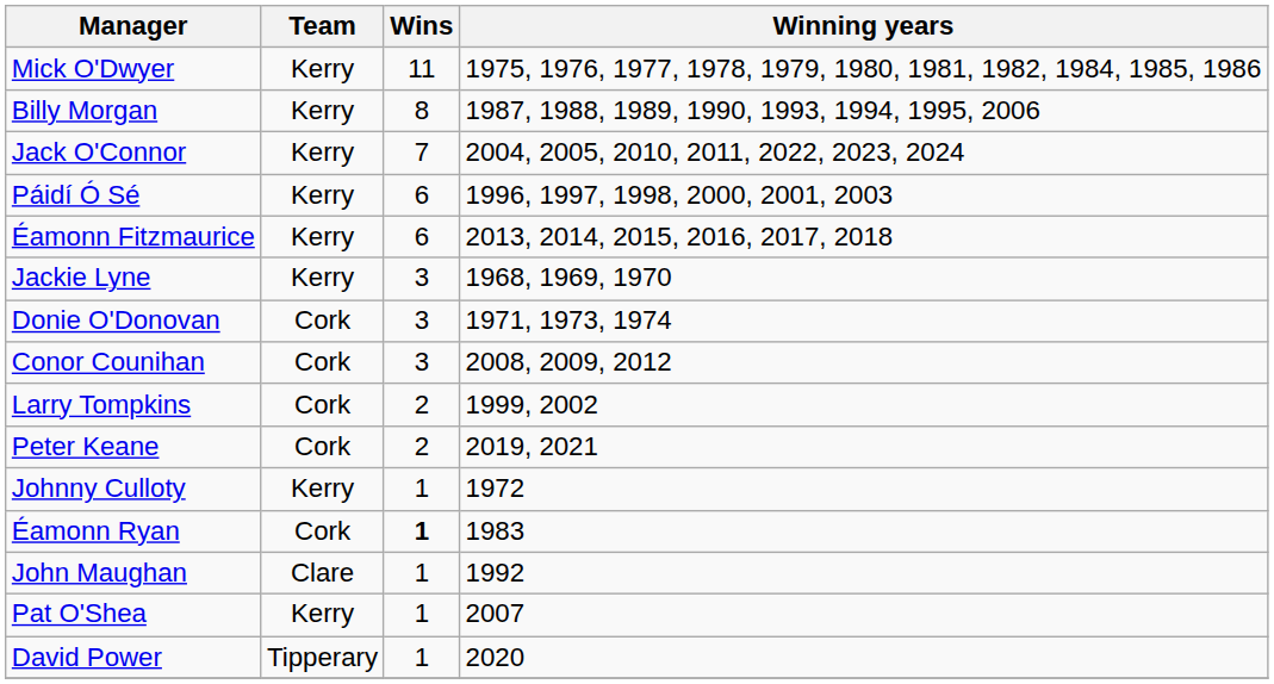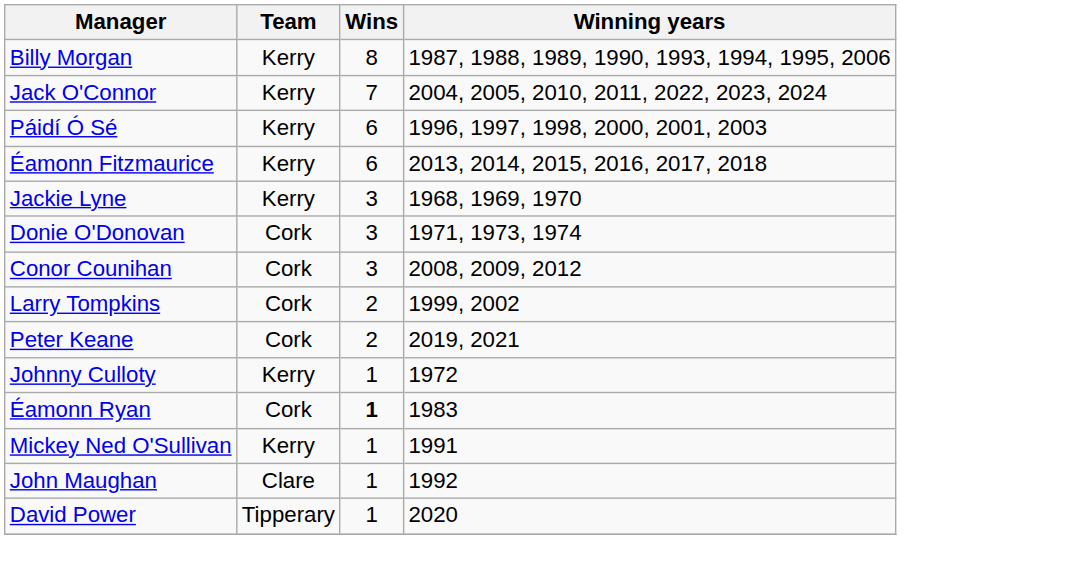- row: Mick O'Dwyer | Kerry | 11 | 1975, 1976, 1977, 1978, 1979, 1980, 1981, 1982, 1984, 1985, 1986
+ row: Mickey Ned O'Sullivan | Kerry | 1 | 1991
- row: Pat O'Shea | Kerry | 1 | 2007
